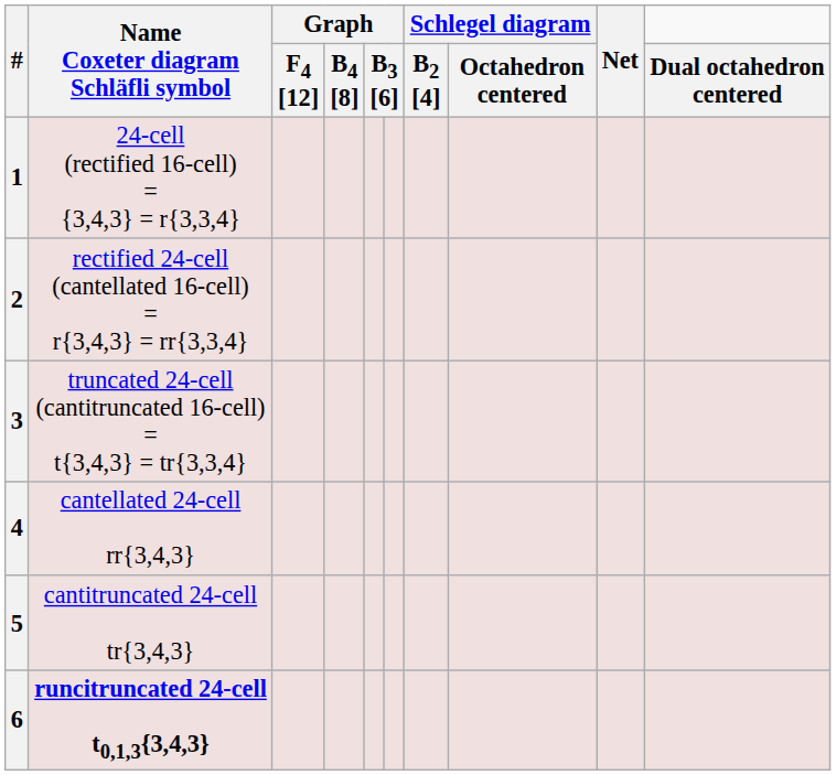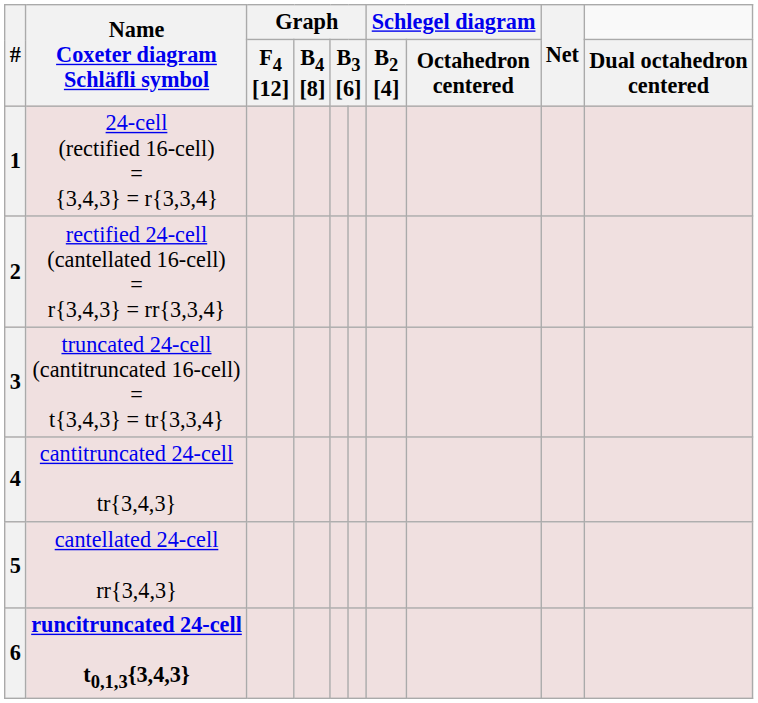4 | Name Coxeter diagram Schläfli symbol: cantellated 24-cell rr{3,4,3} -> cantitruncated 24-cell tr{3,4,3}
5 | Name Coxeter diagram Schläfli symbol: cantitruncated 24-cell tr{3,4,3} -> cantellated 24-cell rr{3,4,3}
